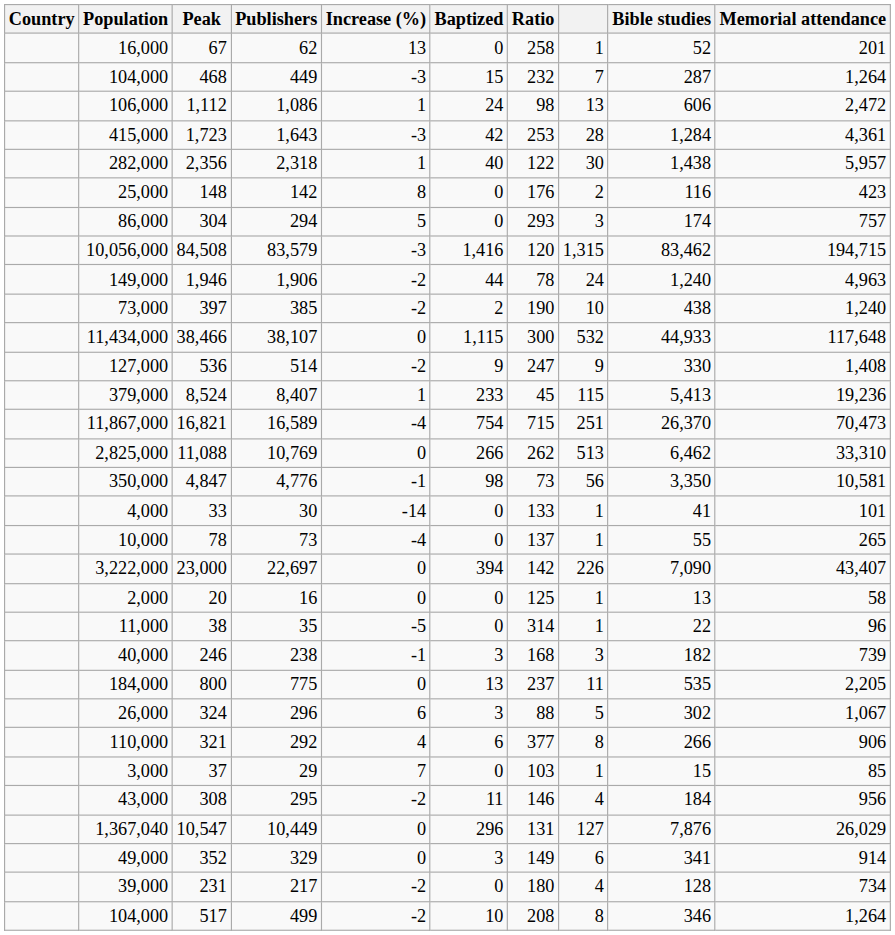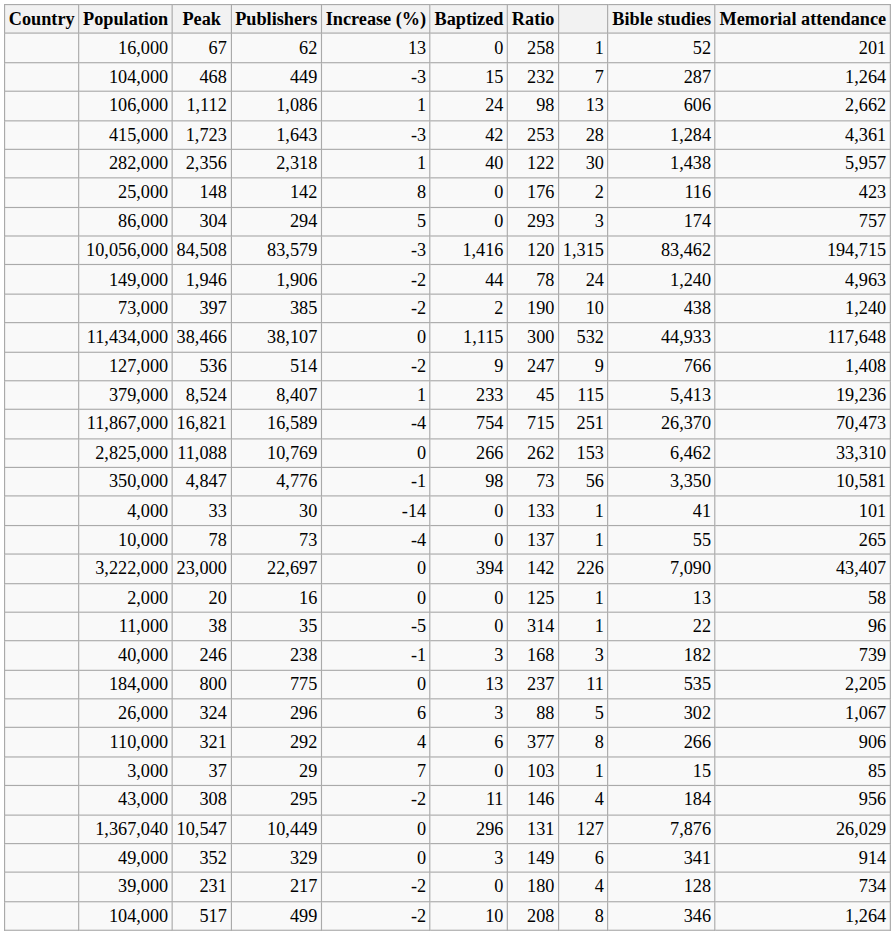1,112 | Memorial attendance: 2,472 -> 2,662
536 | Bible studies: 330 -> 766
11,088 | column 8: 513 -> 153
